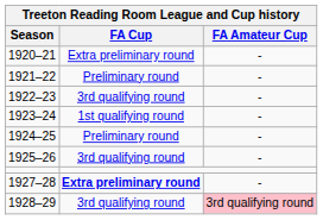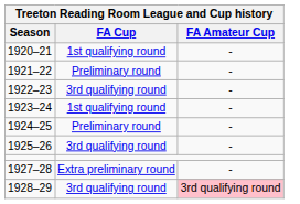1920–21 | FA Cup: Extra preliminary round -> 1st qualifying round
1927–28 | FA Cup: bold -> normal
